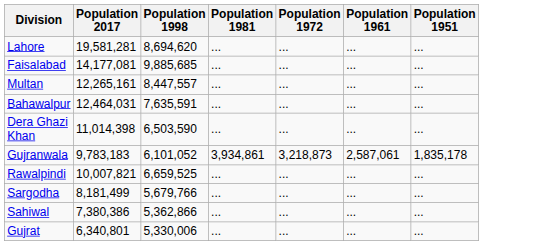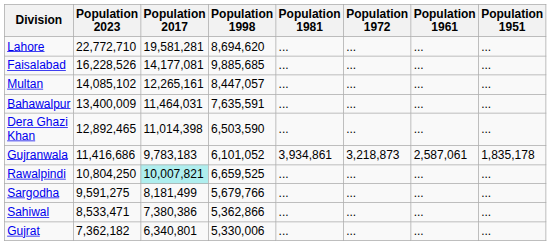+ column: Population 2023 | 22,772,710 | 16,228,526 | 14,085,102 | 13,400,009 | 12,892,465 | 11,416,686 | 10,804,250 | 9,591,275 | 8,533,471 | 7,362,182
Multan | Population 1998: 8,447,557 -> 8,447,057
Bahawalpur | Population 2017: 12,464,031 -> 11,464,031
Rawalpindi | Population 2017: no background -> paleturquoise background
